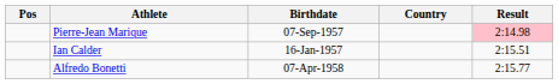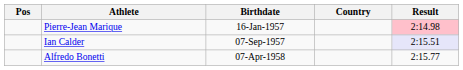Pierre-Jean Marique | Birthdate: 07-Sep-1957 -> 16-Jan-1957
Ian Calder | Birthdate: 16-Jan-1957 -> 07-Sep-1957
Ian Calder | Result: no background -> lavender background
